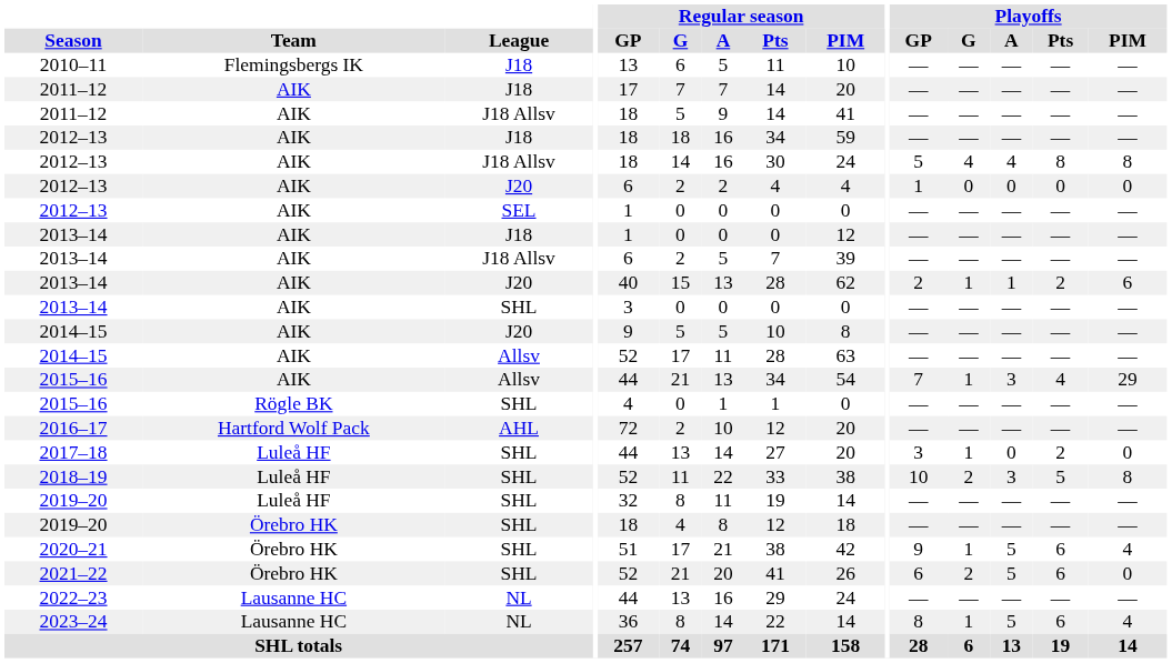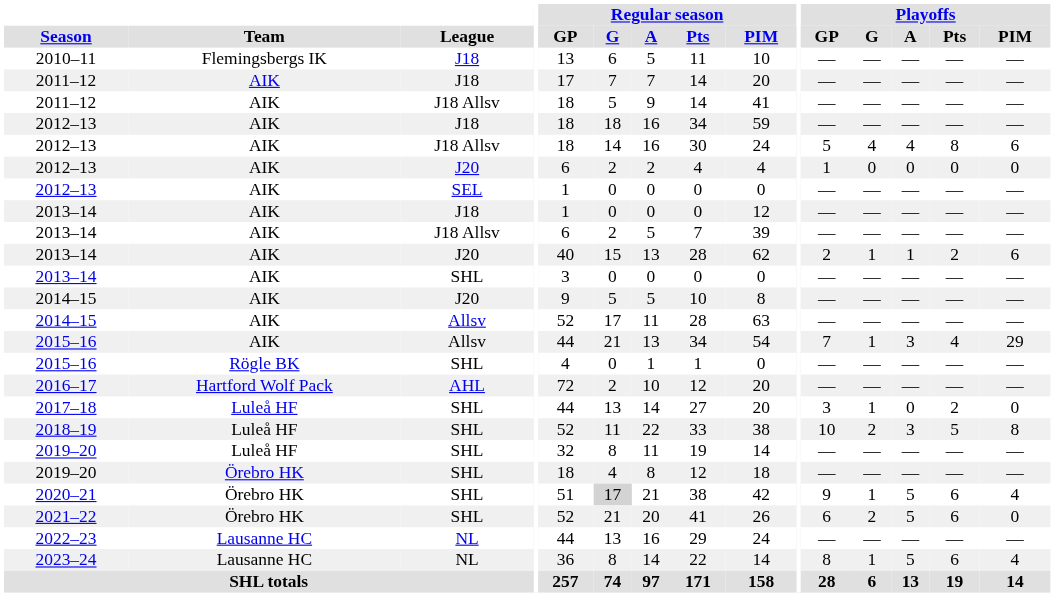2012–13 / J18 Allsv | Playoffs / PIM: 8 -> 6
2020–21 | Regular season / G: no background -> lightgrey background
